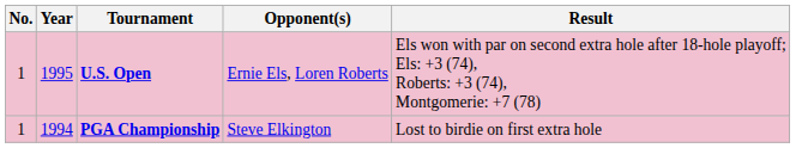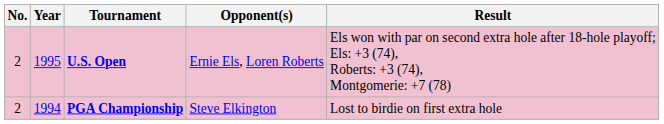U.S. Open | No.: 1 -> 2
PGA Championship | No.: 1 -> 2
